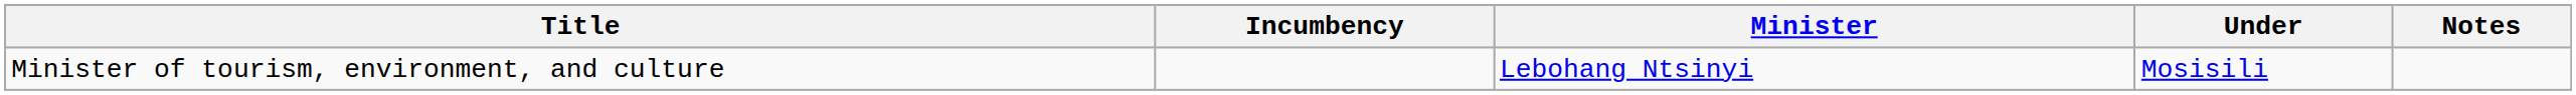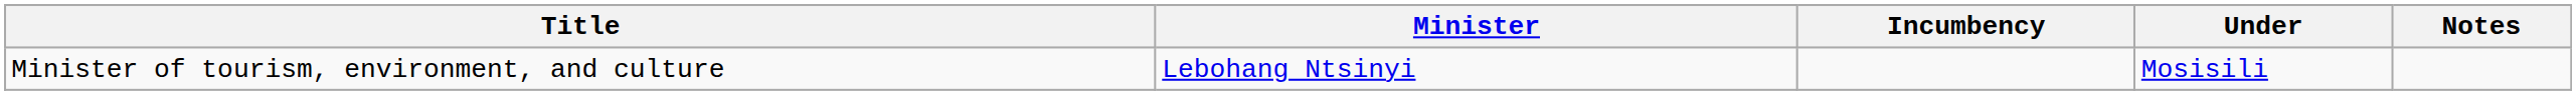columns swapped: Minister <-> Incumbency
